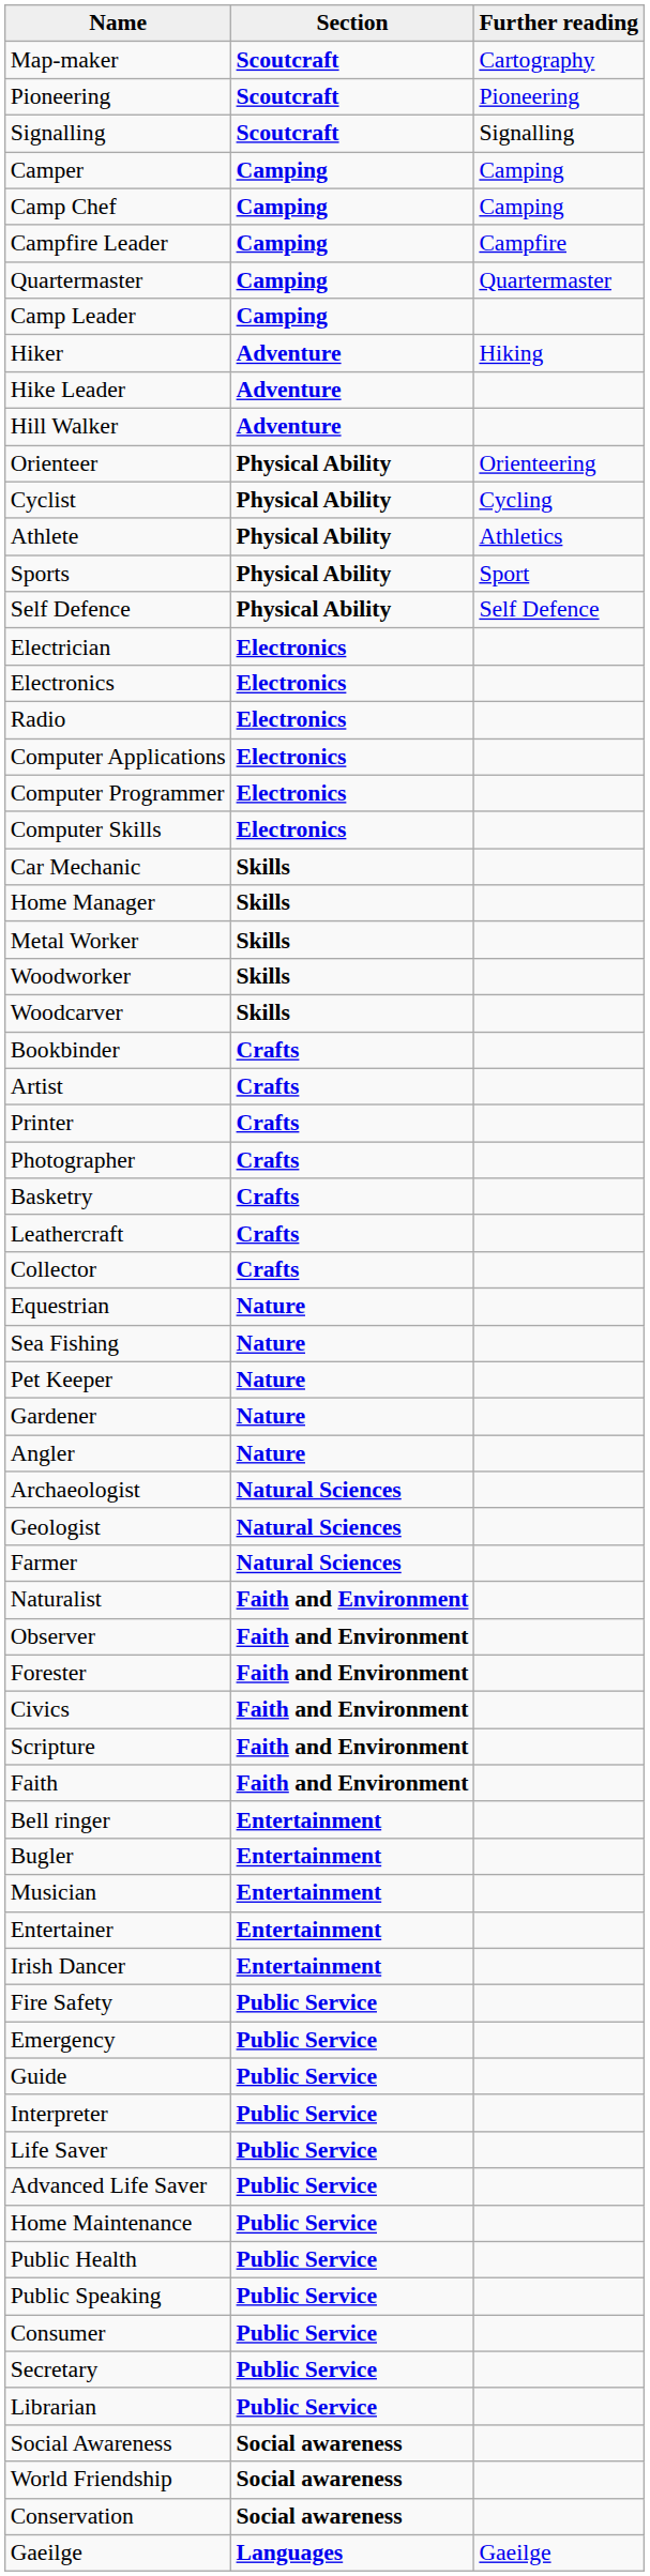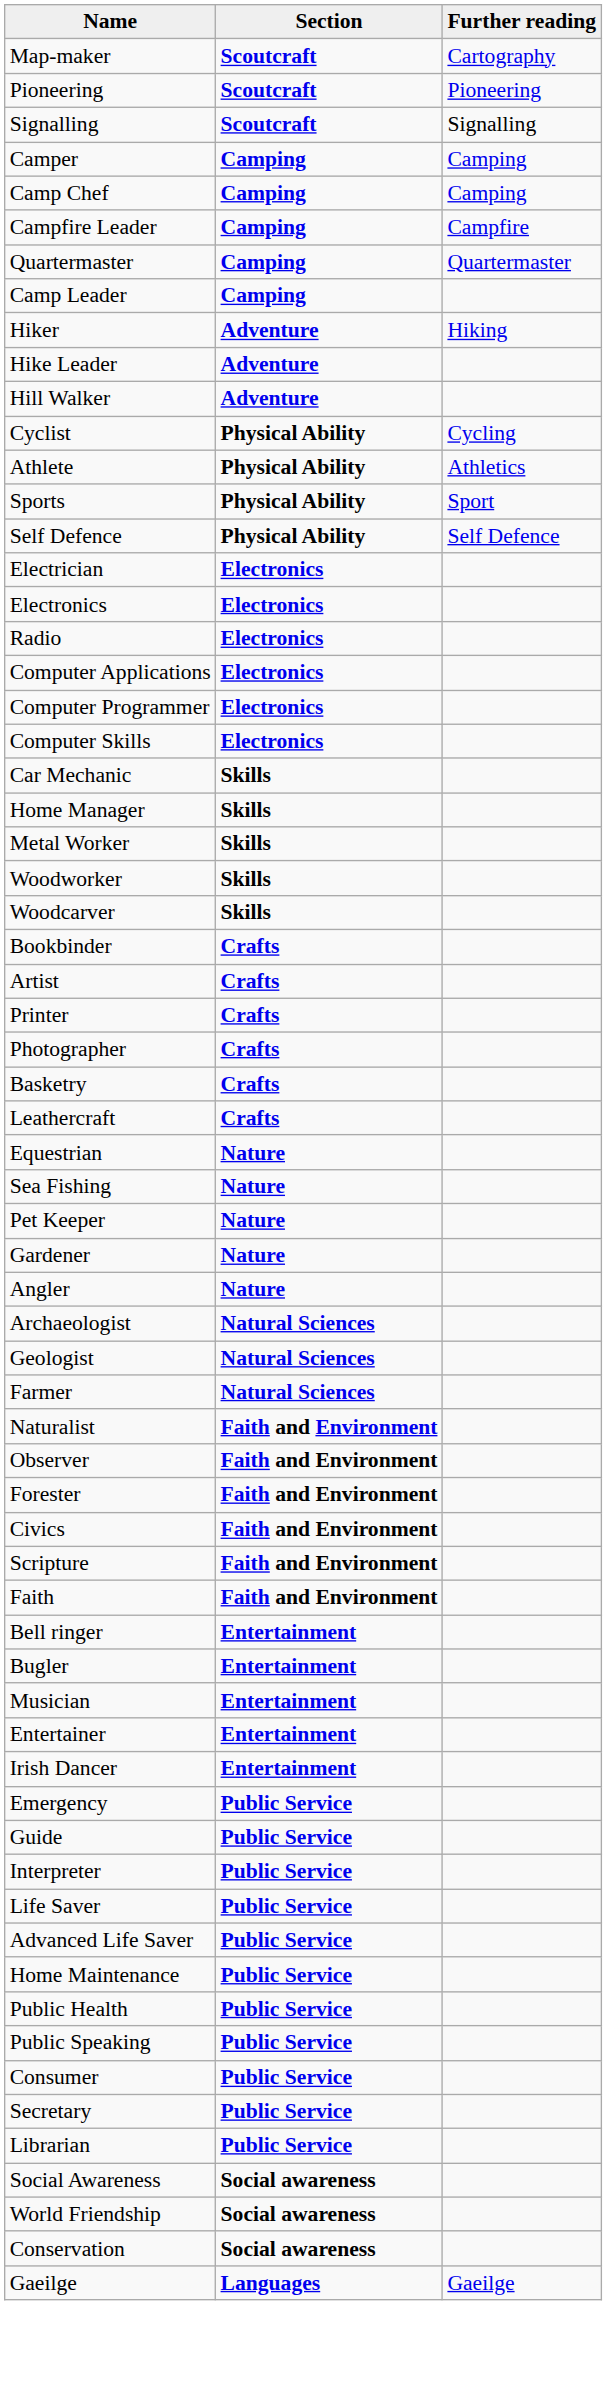- row: Orienteer | Physical Ability | Orienteering
- row: Collector | Crafts
- row: Fire Safety | Public Service
